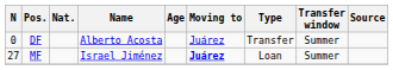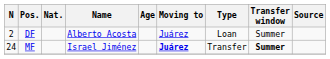DF | N: 0 -> 2
DF | Type: Transfer -> Loan
MF | N: 27 -> 24
MF | Type: Loan -> Transfer
MF | Transfer window: normal -> bold
